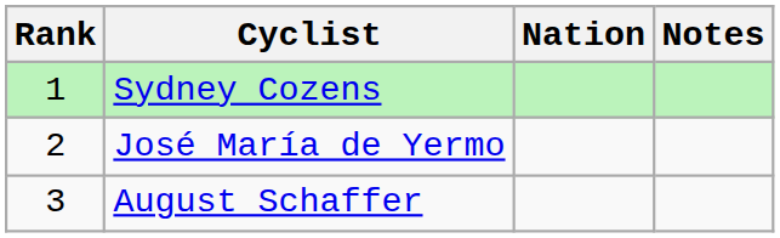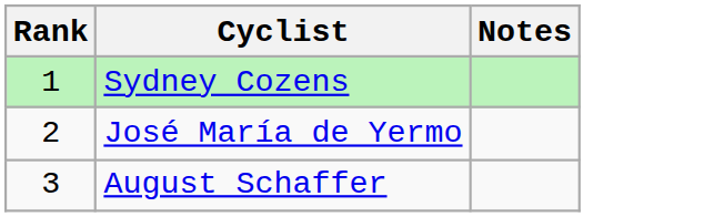- column: Nation
